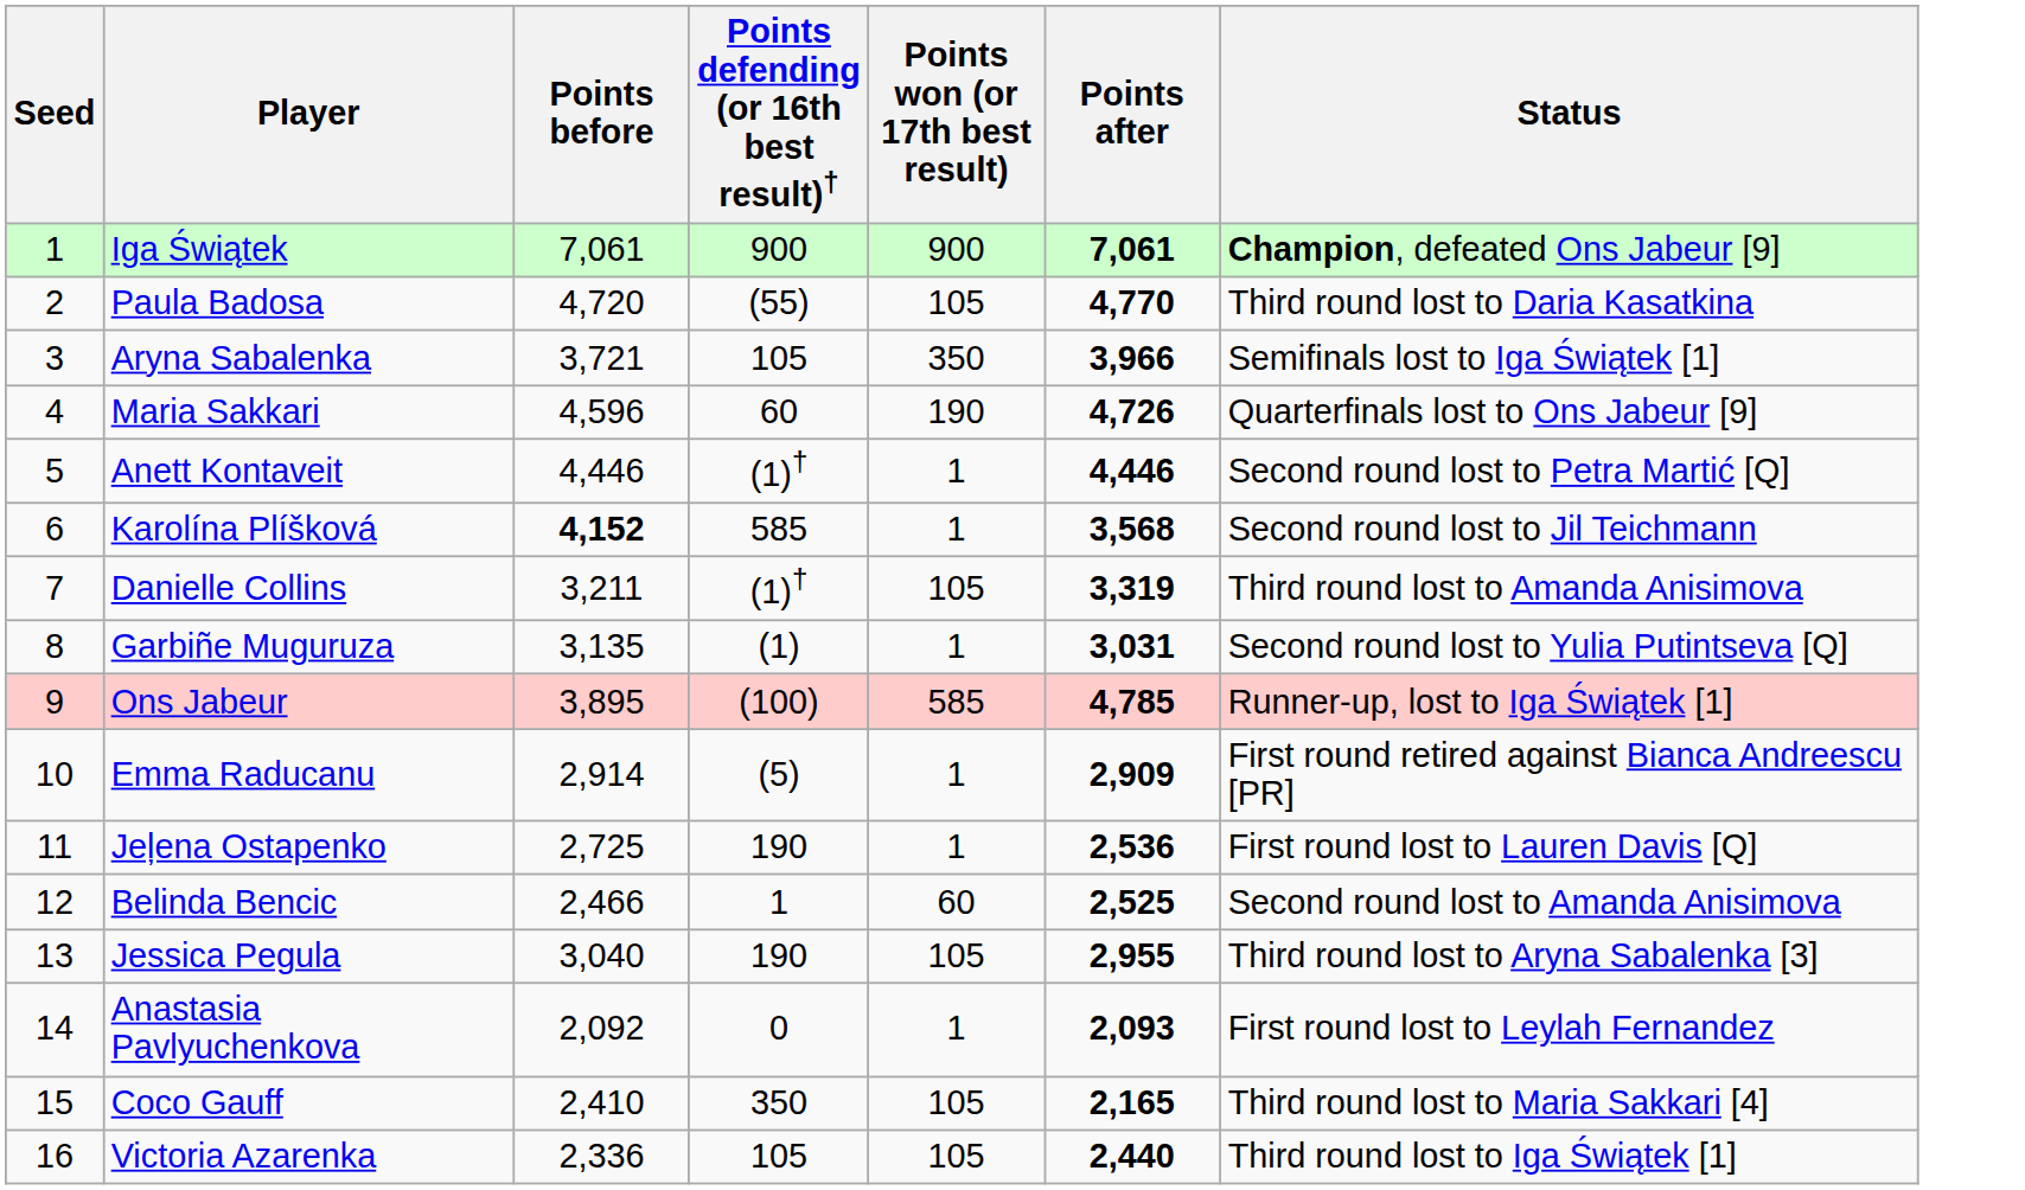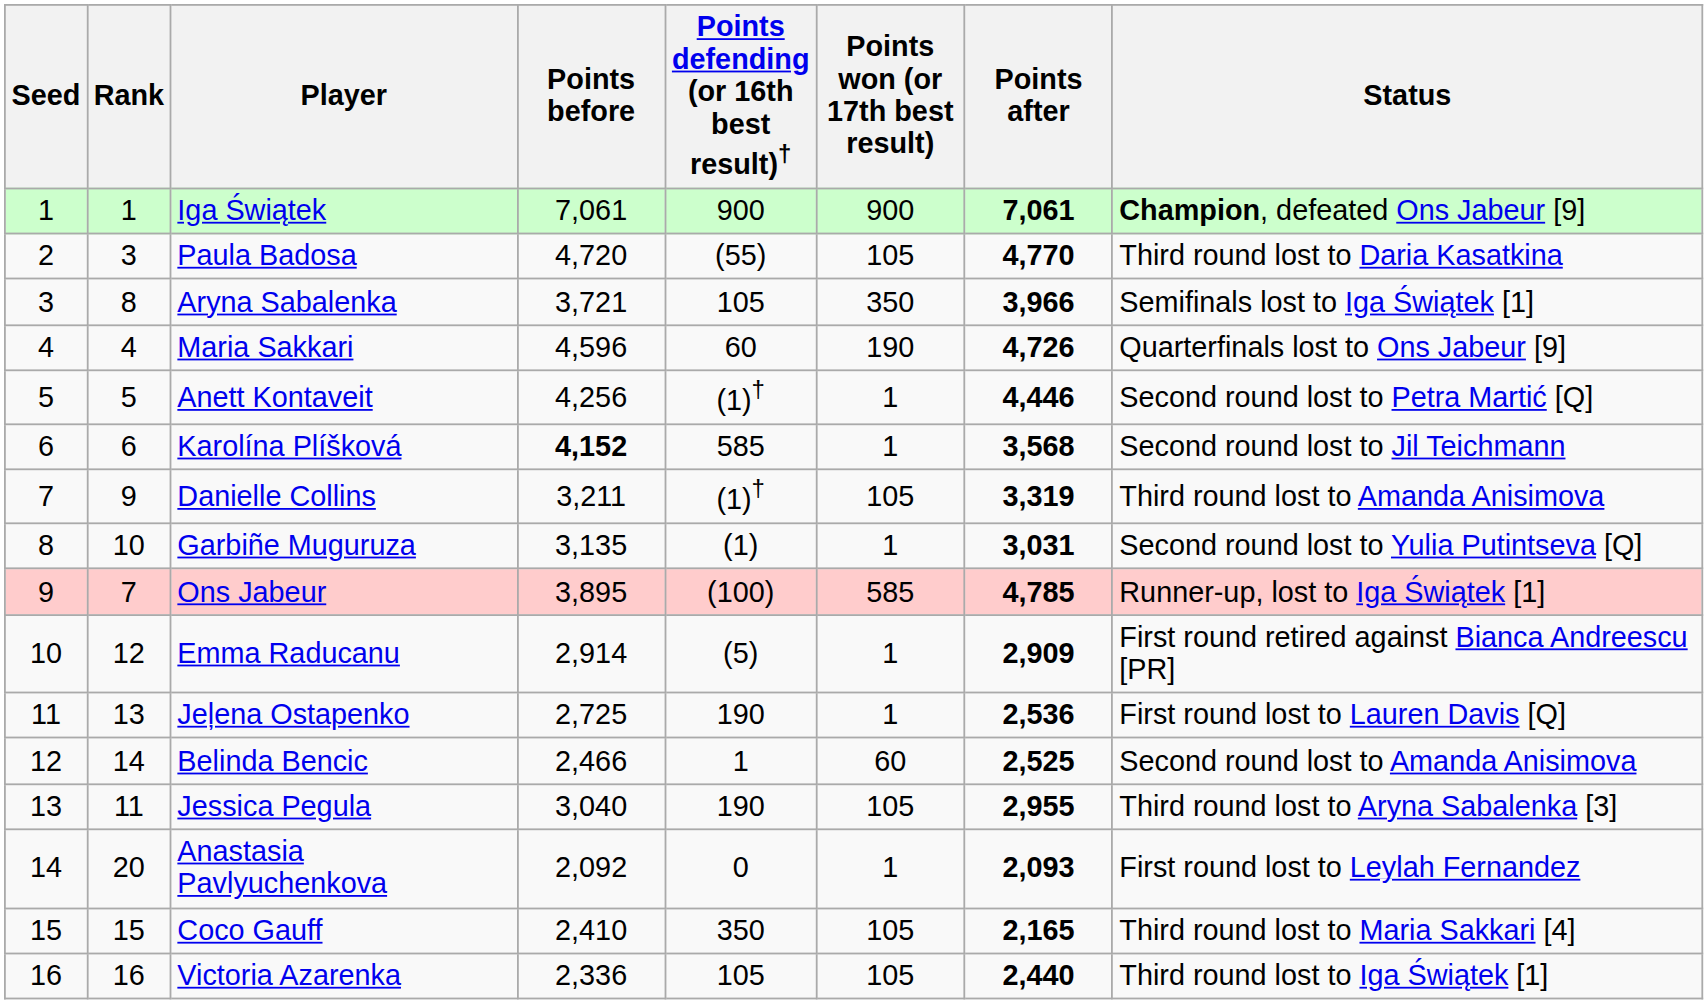+ column: Rank | 1 | 3 | 8 | 4 | 5 | 6 | 9 | 10 | 7 | 12 | 13 | 14 | 11 | 20 | 15 | 16
Anett Kontaveit | Points before: 4,446 -> 4,256
